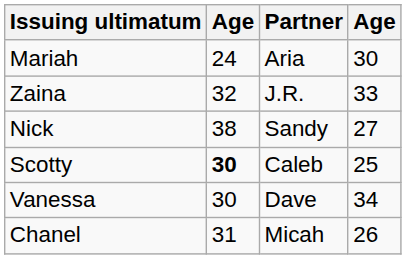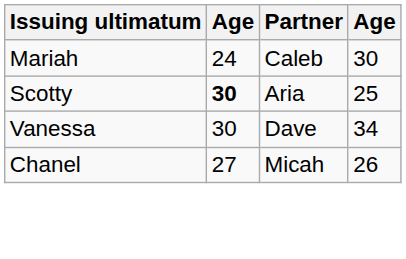Mariah | Partner: Aria -> Caleb
- row: Zaina | 32 | J.R. | 33
- row: Nick | 38 | Sandy | 27
Scotty | Partner: Caleb -> Aria
Chanel | column 2: 31 -> 27
